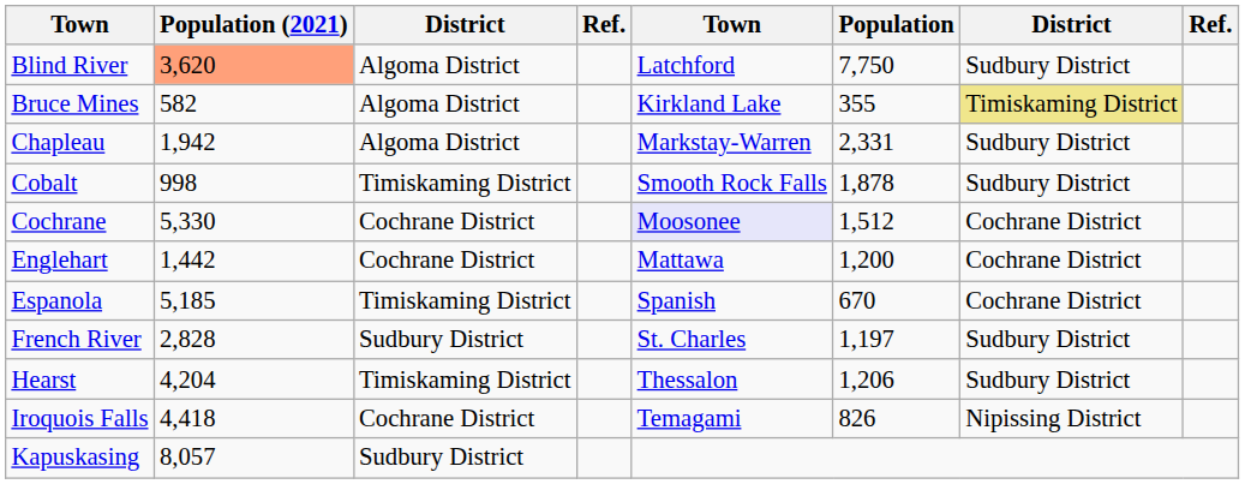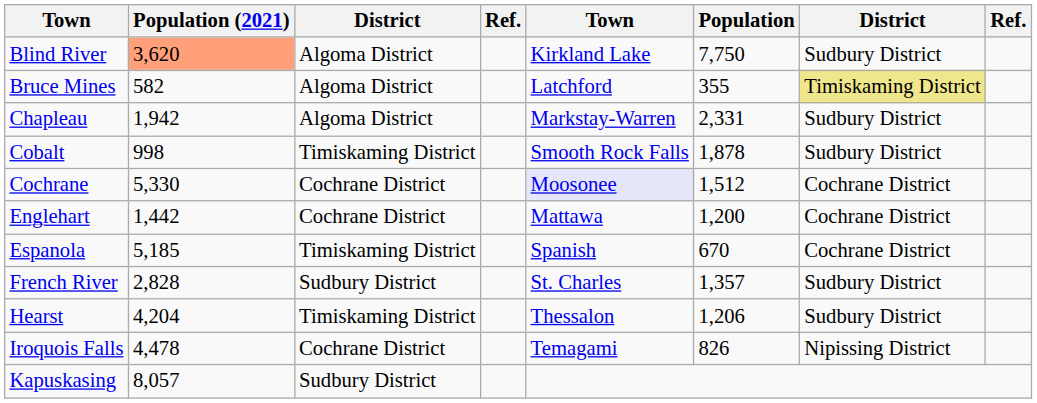Blind River | column 5: Latchford -> Kirkland Lake
Bruce Mines | column 5: Kirkland Lake -> Latchford
French River | Population: 1,197 -> 1,357
Iroquois Falls | Population (2021): 4,418 -> 4,478
